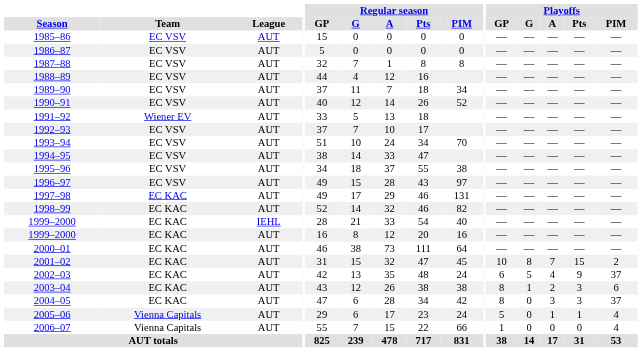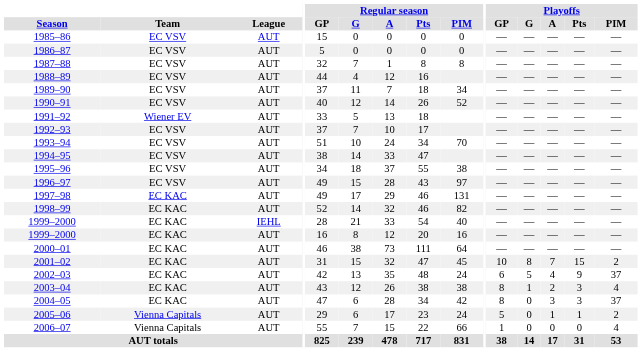2003–04 | Playoffs / PIM: 6 -> 4
2005–06 | Playoffs / PIM: 4 -> 2
